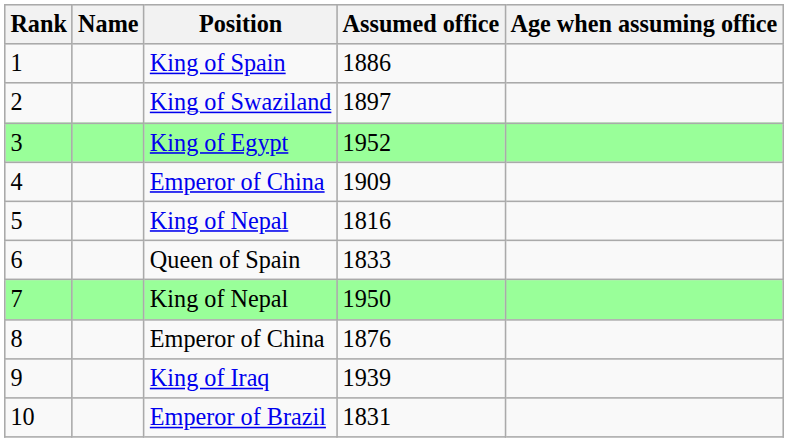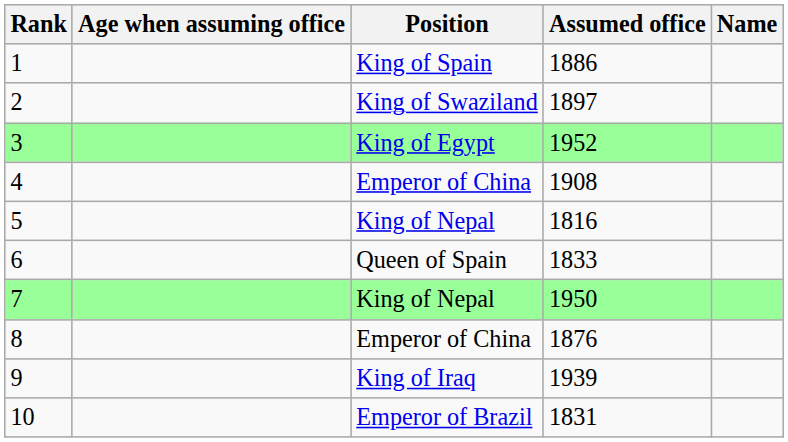columns swapped: Name <-> Age when assuming office
4 | Assumed office: 1909 -> 1908
